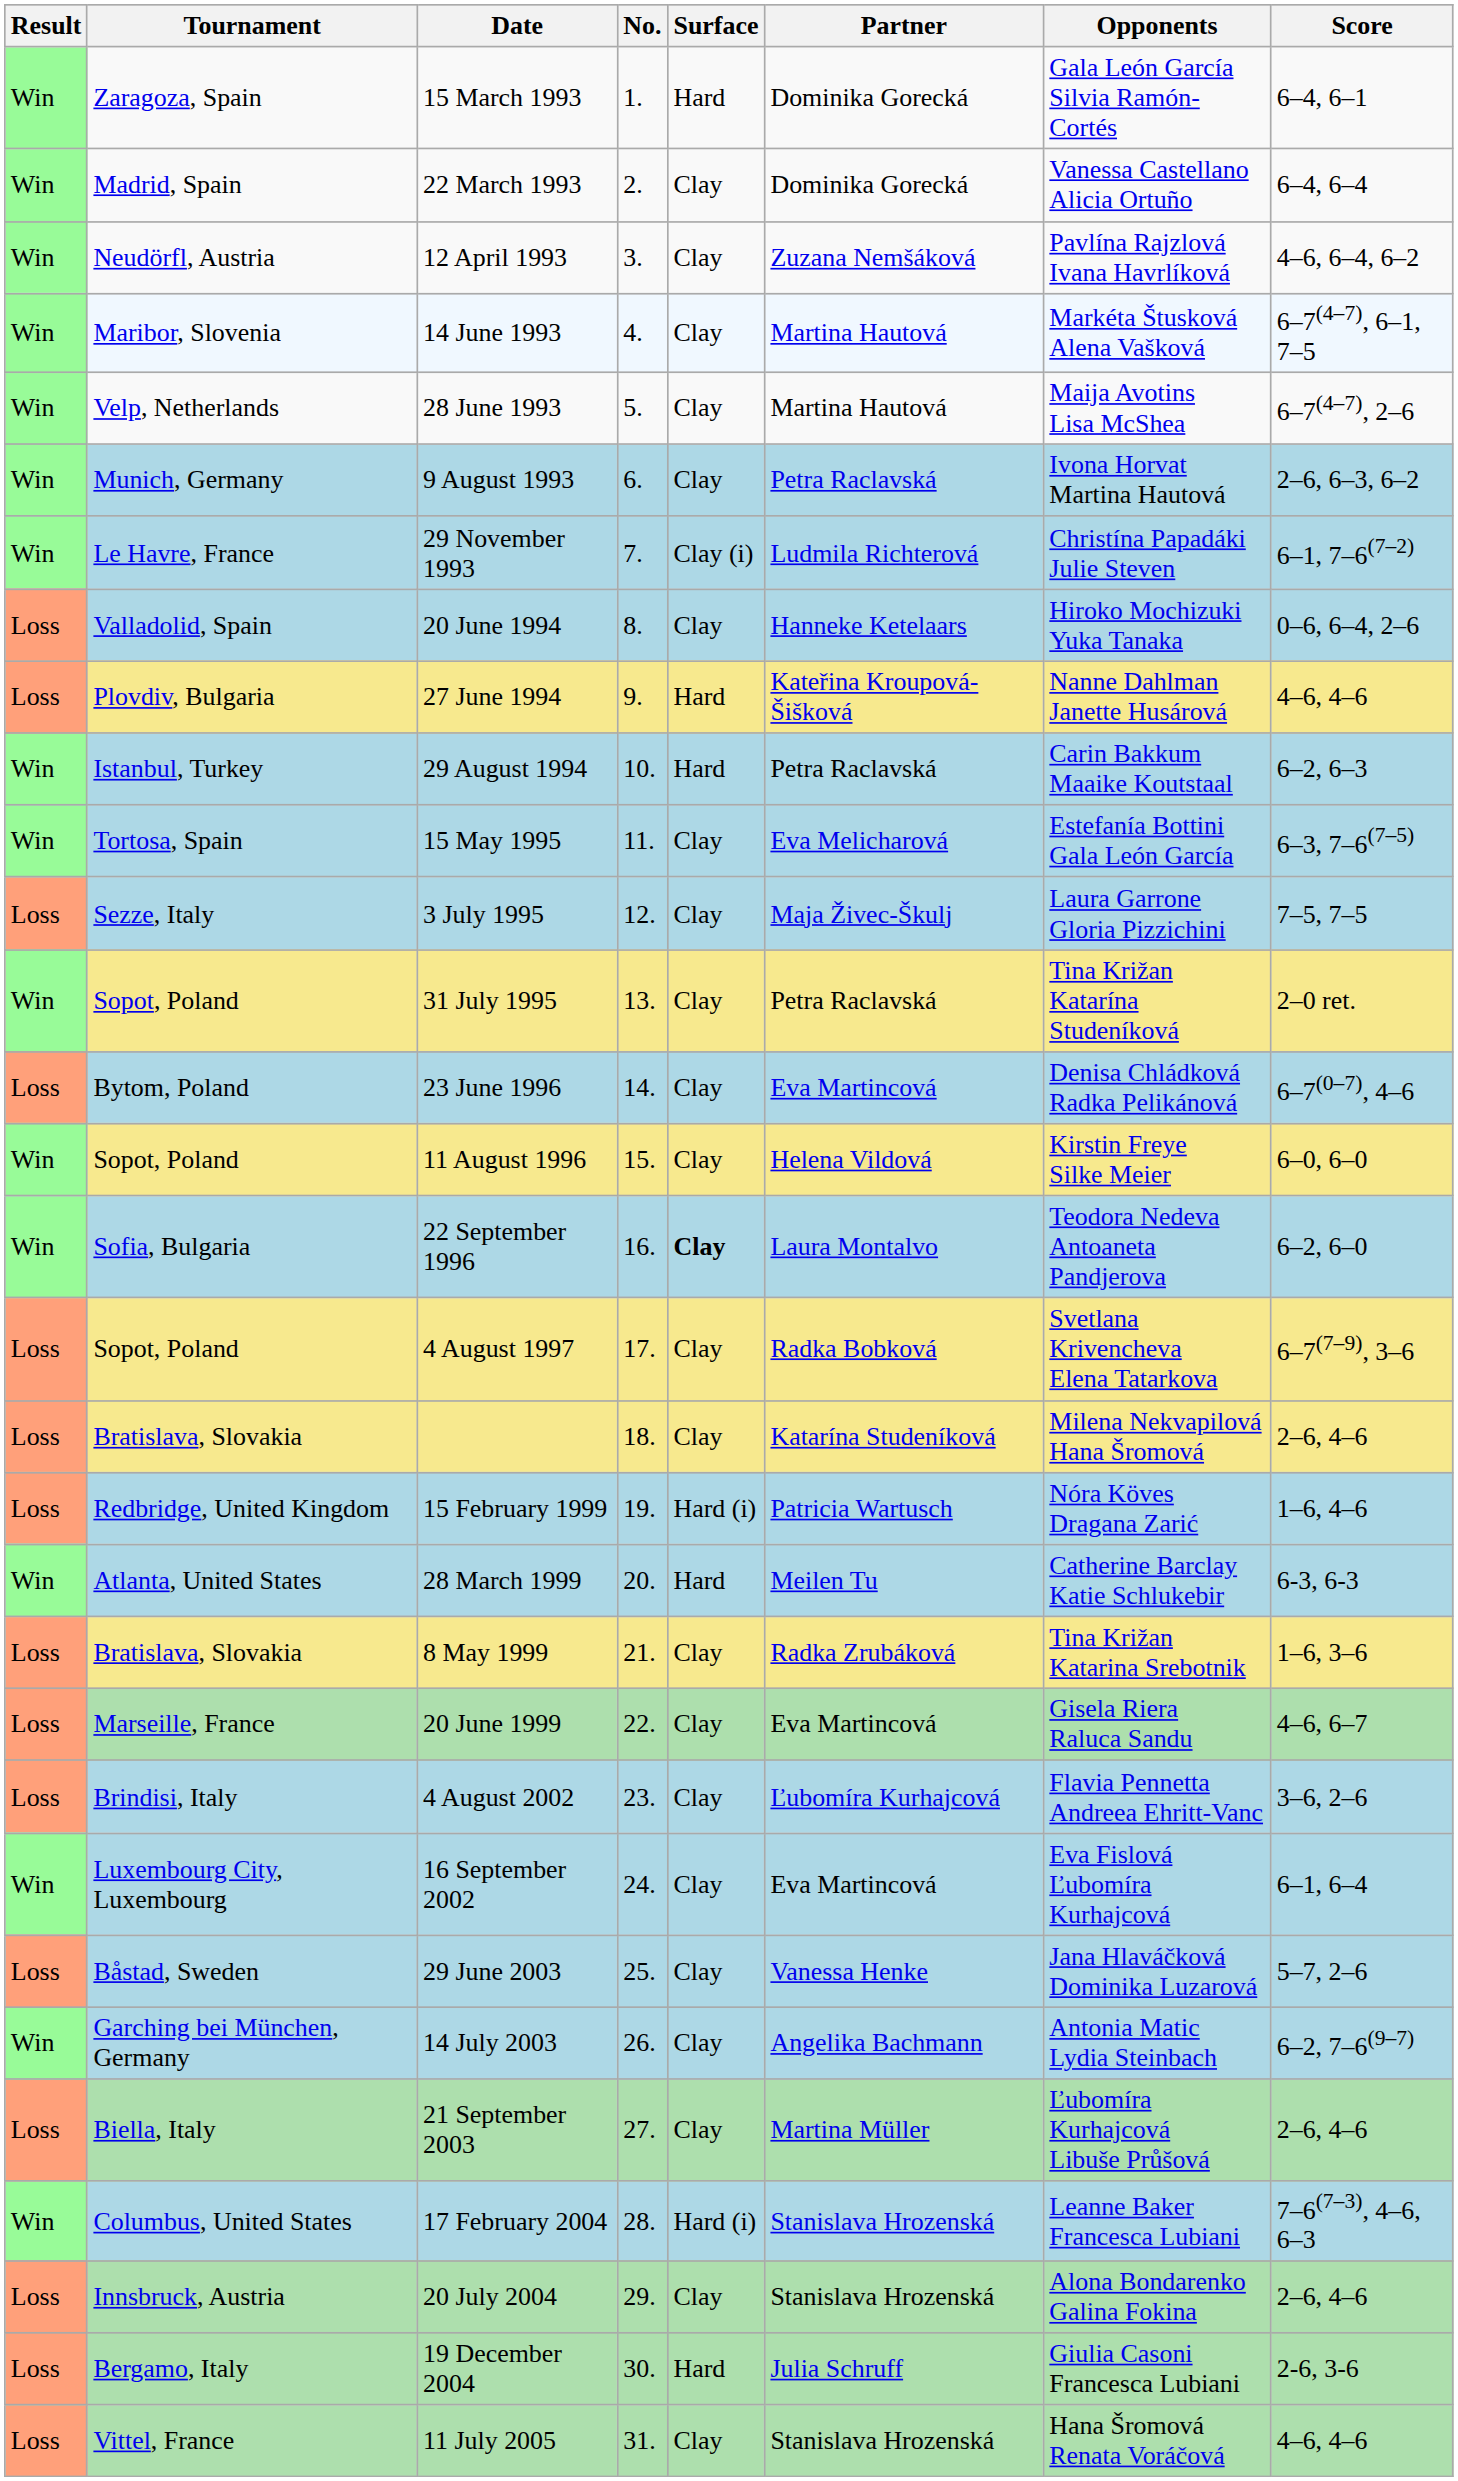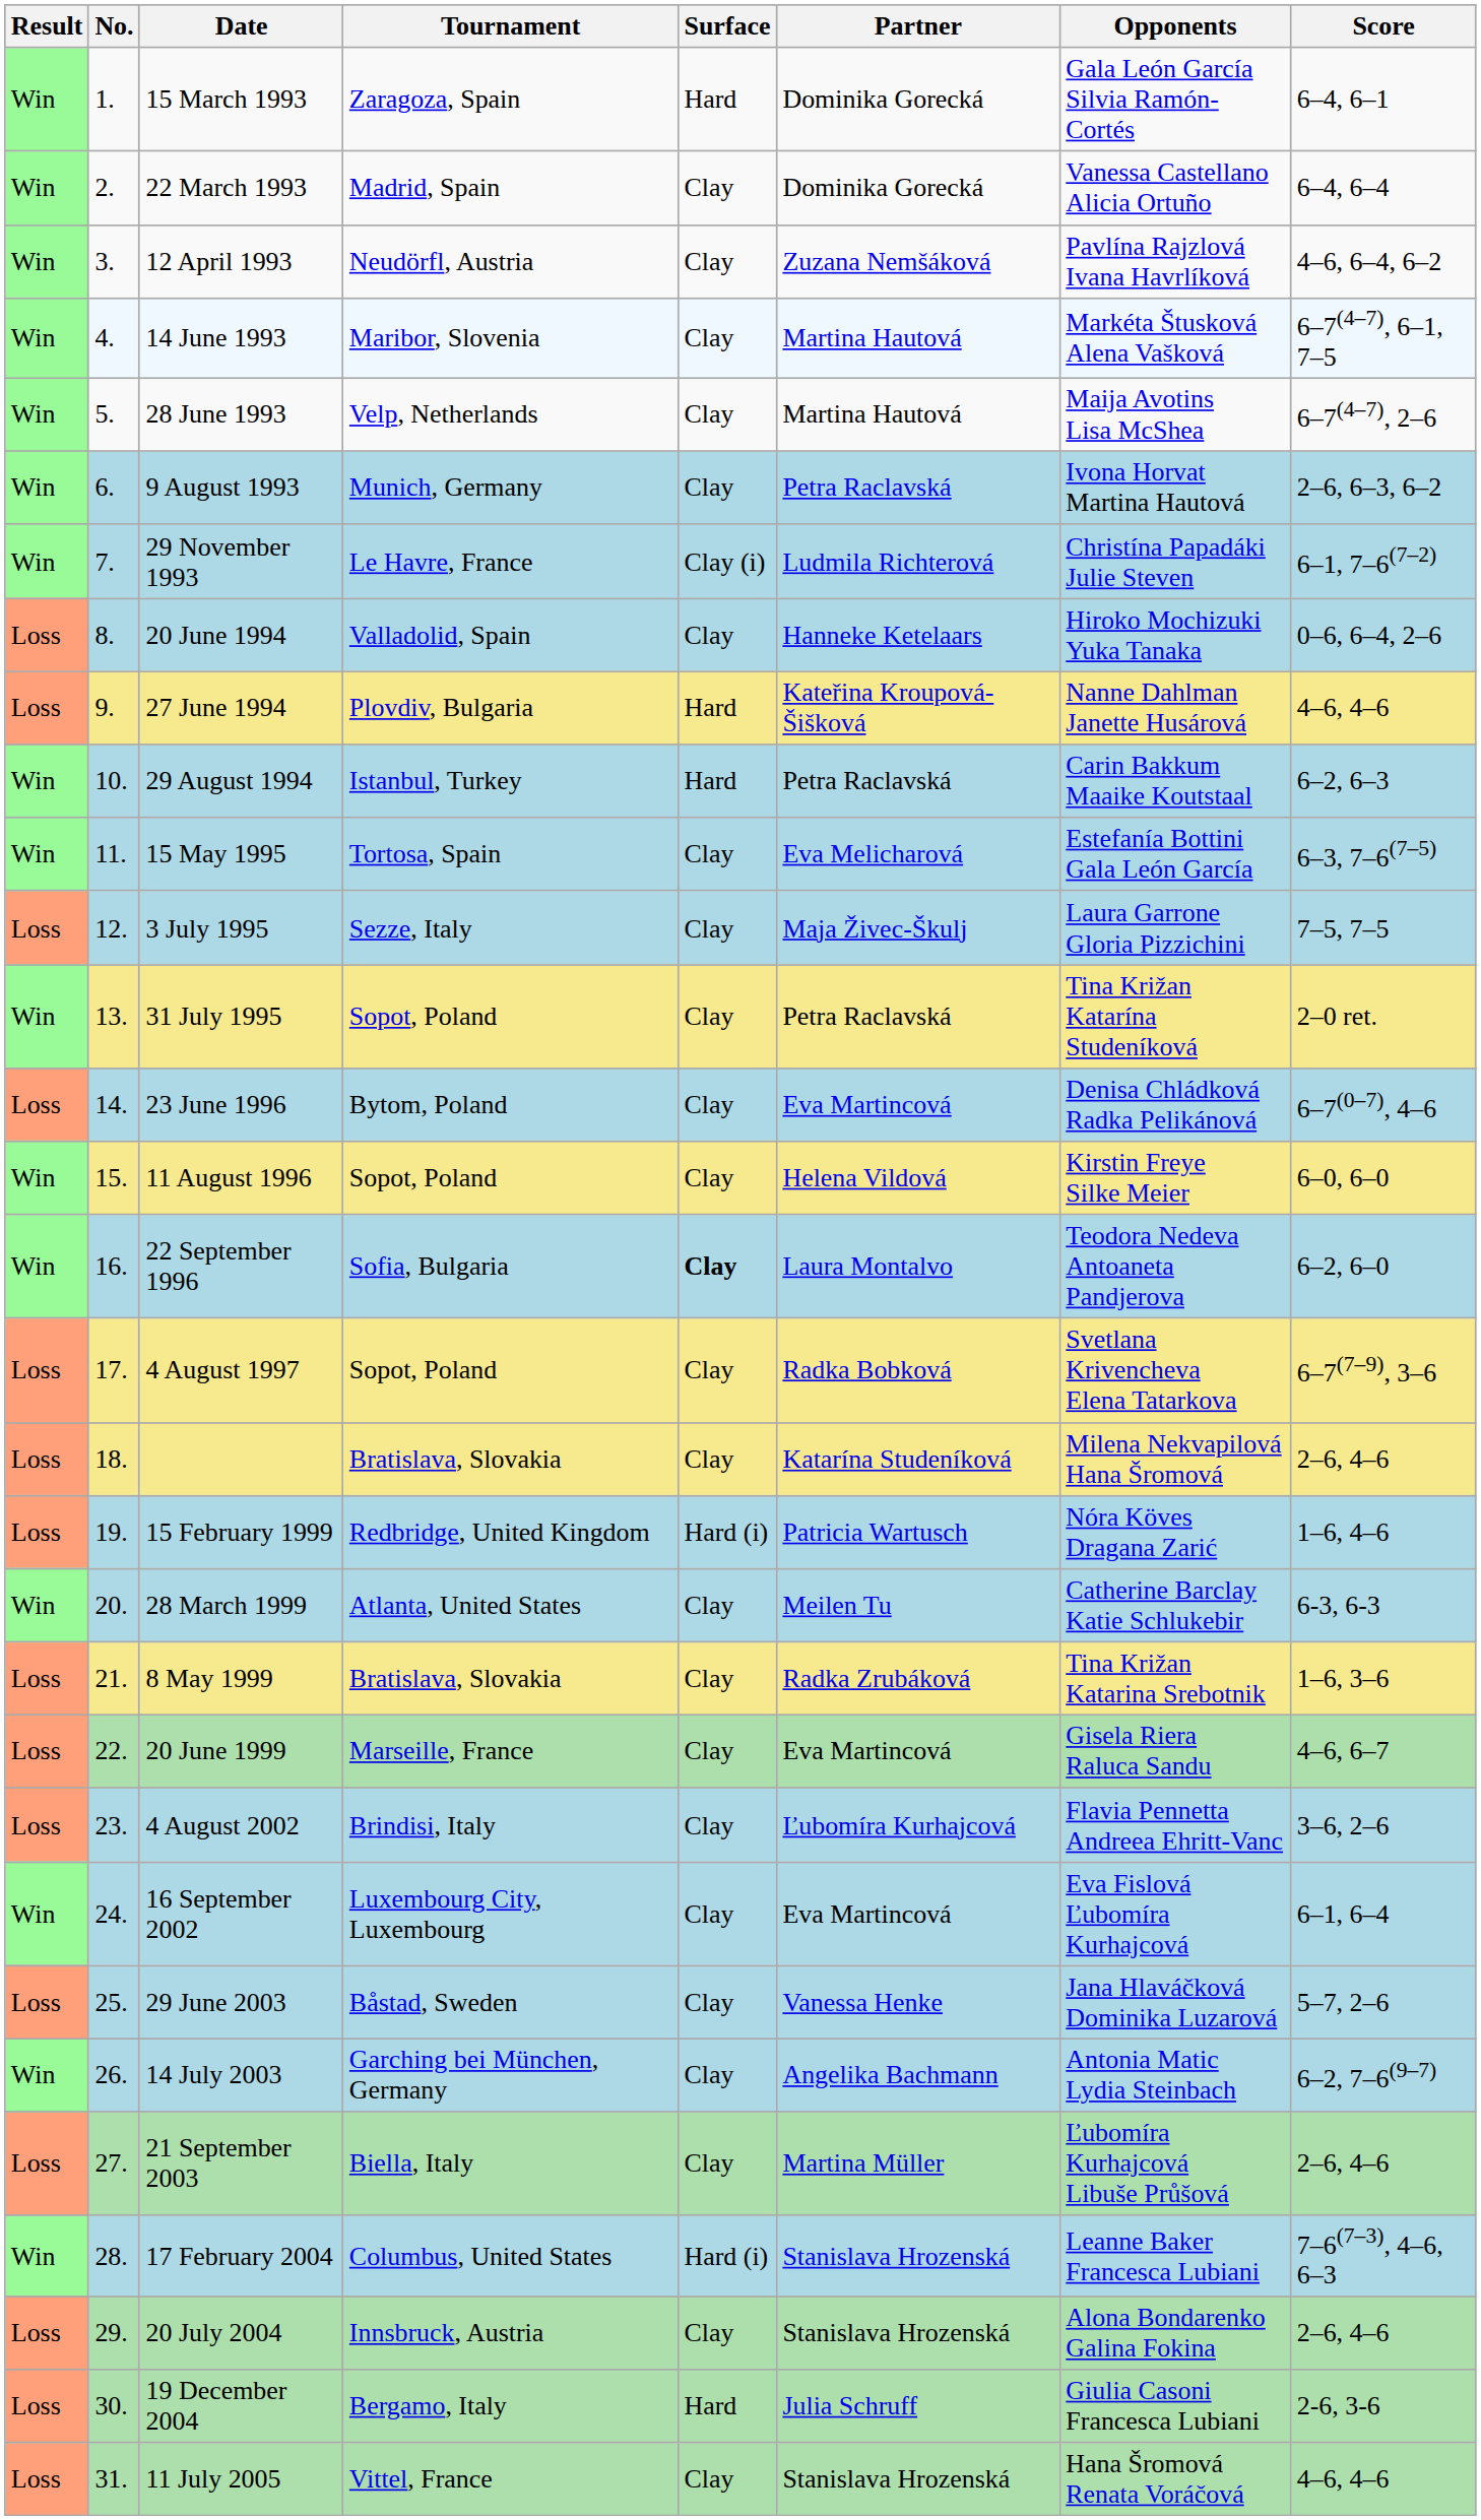columns swapped: No. <-> Tournament
28 March 1999 | Surface: Hard -> Clay
